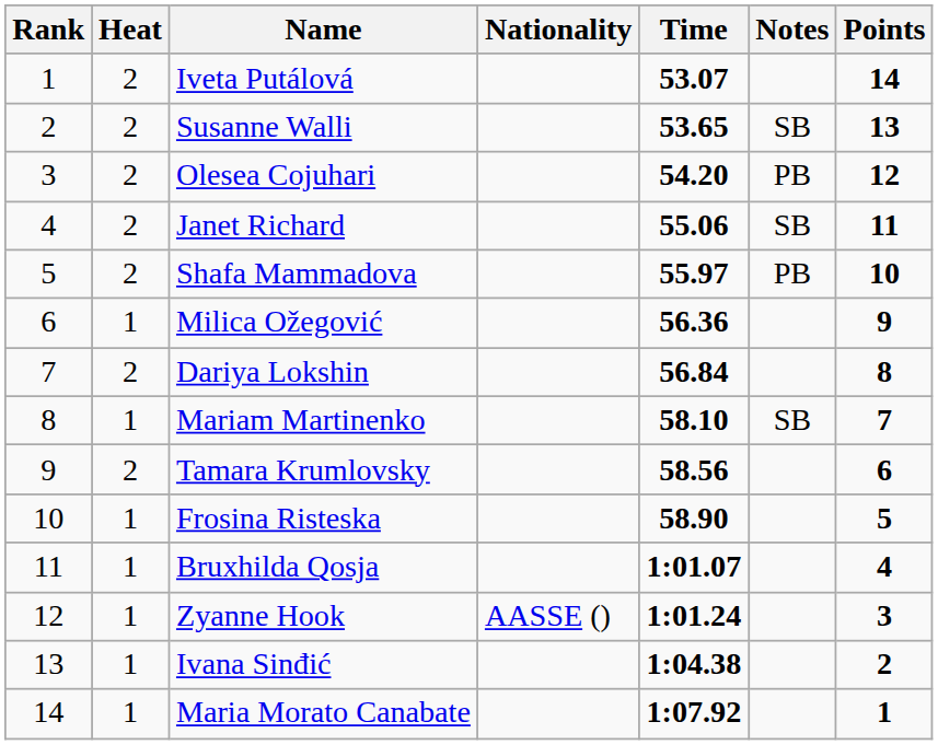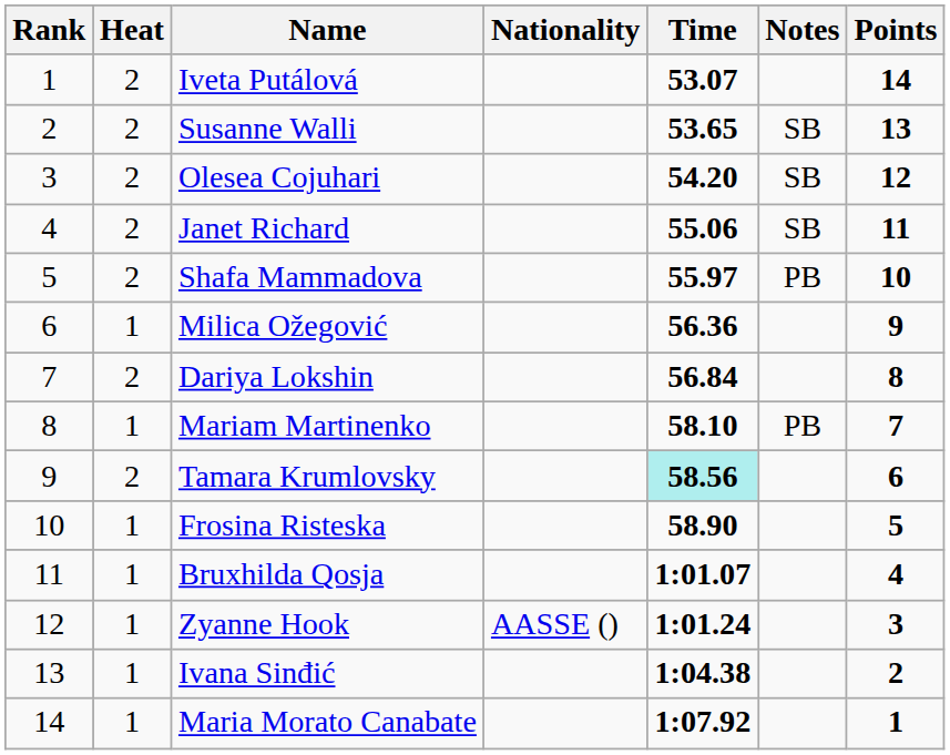Olesea Cojuhari | Notes: PB -> SB
Mariam Martinenko | Notes: SB -> PB
Tamara Krumlovsky | Time: no background -> paleturquoise background
